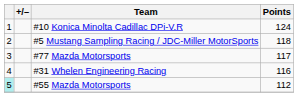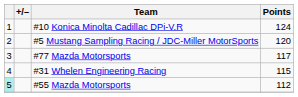#5 Mustang Sampling Racing / JDC-Miller MotorSports | Points: 118 -> 120
#31 Whelen Engineering Racing | Points: 116 -> 115
